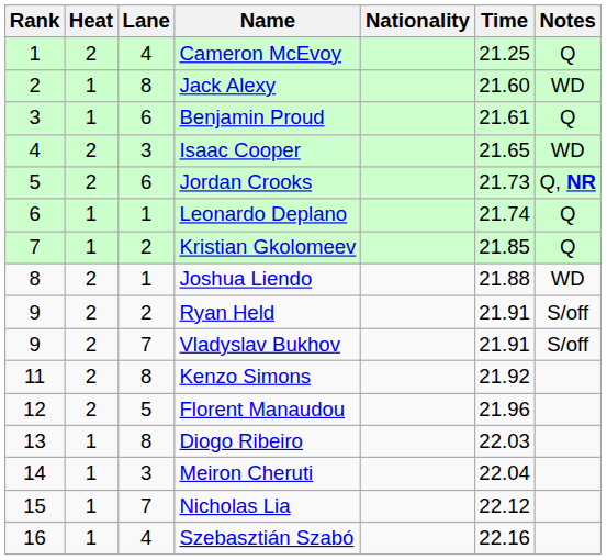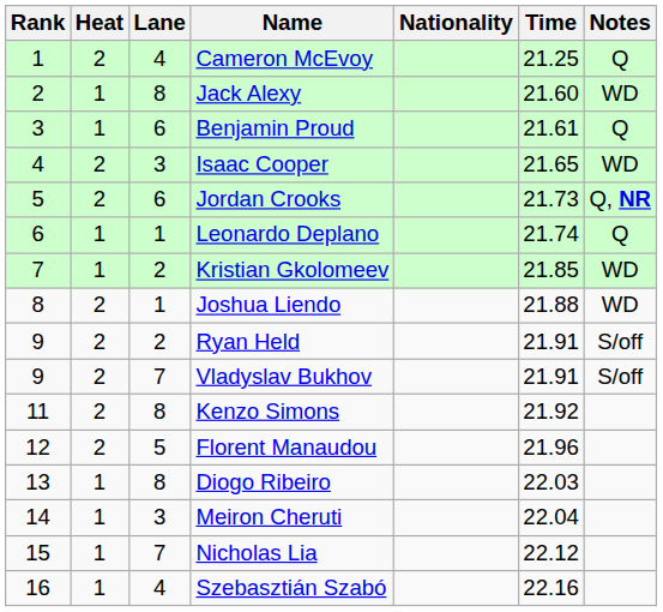Kristian Gkolomeev | Notes: Q -> WD
